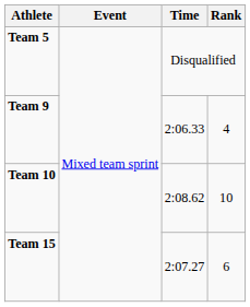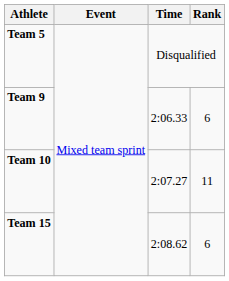Team 9 | Rank: 4 -> 6
Team 10 | Time: 2:08.62 -> 2:07.27
Team 10 | Rank: 10 -> 11
Team 15 | Time: 2:07.27 -> 2:08.62
